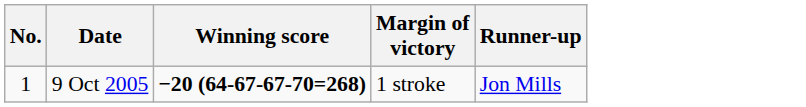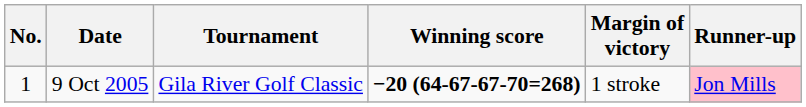+ column: Tournament | Gila River Golf Classic
9 Oct 2005 | Runner-up: no background -> pink background
